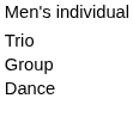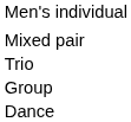+ row: Mixed pair
